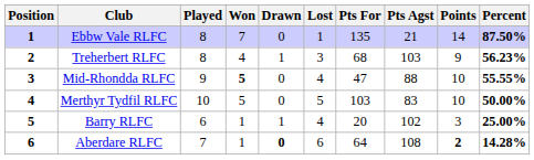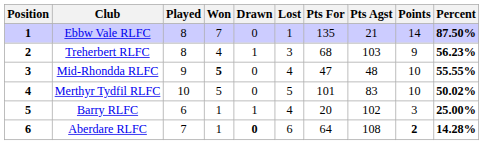Mid-Rhondda RLFC | Pts Agst: 88 -> 48
Merthyr Tydfil RLFC | Pts For: 103 -> 101
Merthyr Tydfil RLFC | Percent: 50.00% -> 50.02%
